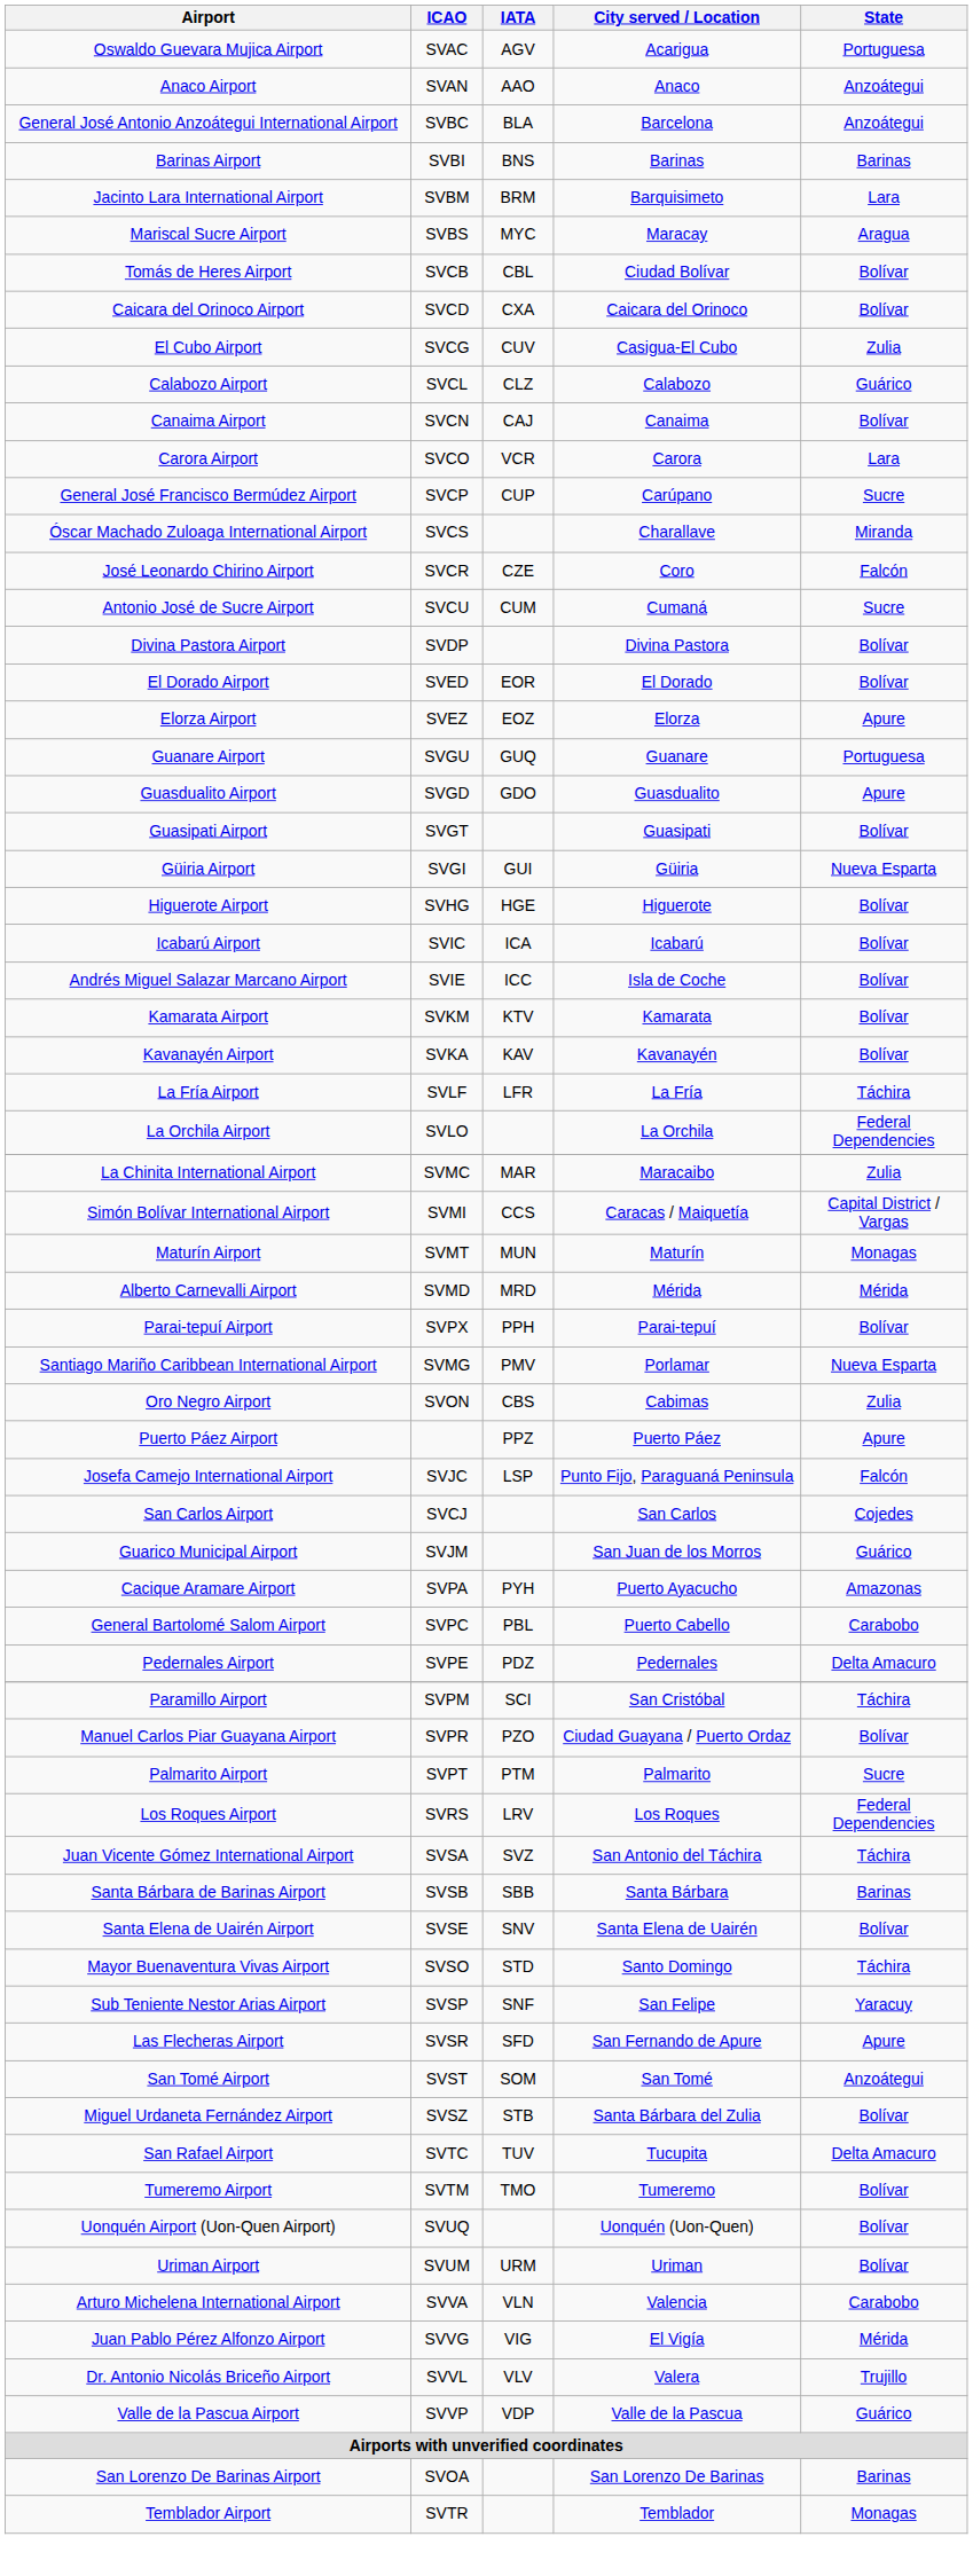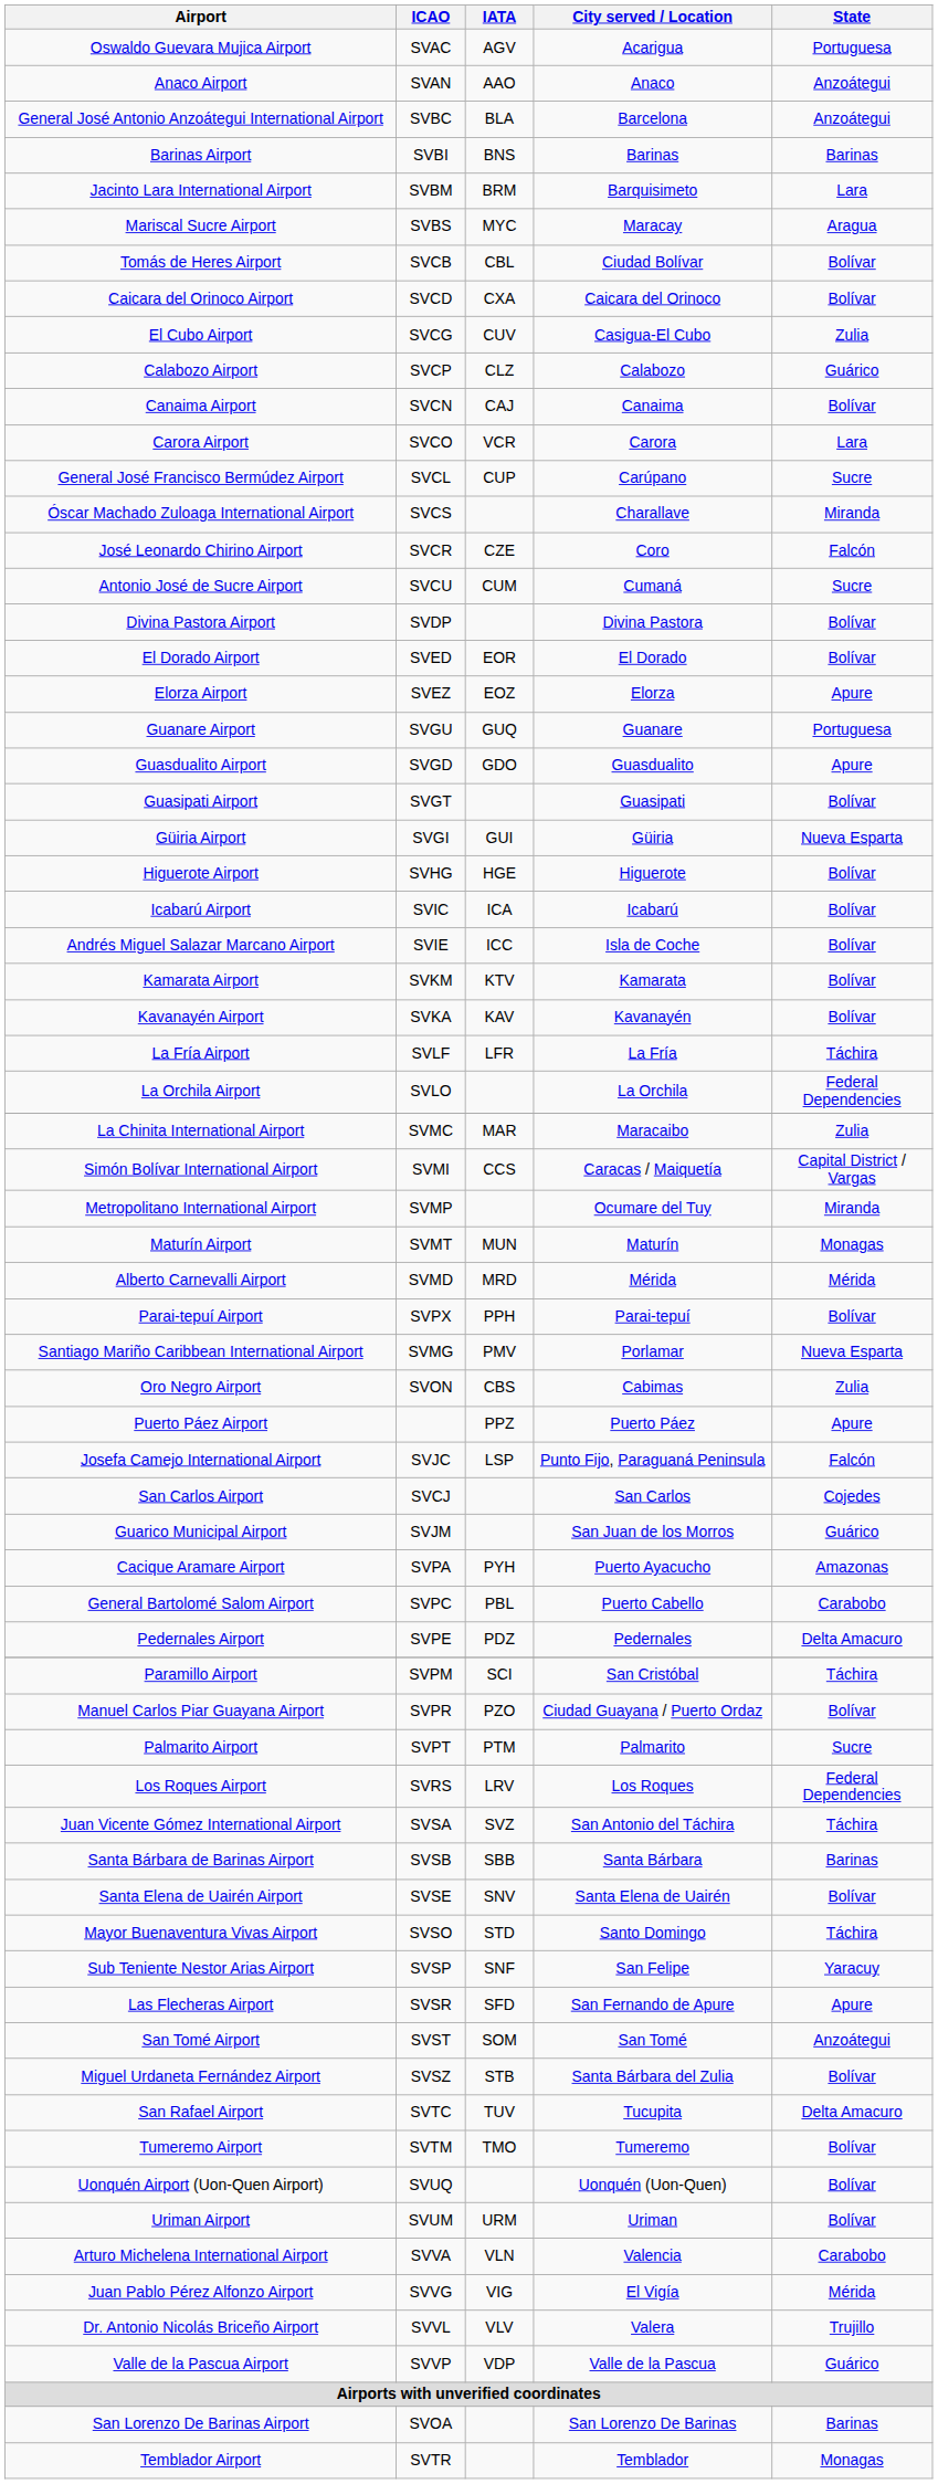Calabozo Airport | ICAO: SVCL -> SVCP
General José Francisco Bermúdez Airport | ICAO: SVCP -> SVCL
+ row: Metropolitano International Airport | SVMP | Ocumare del Tuy | Miranda
